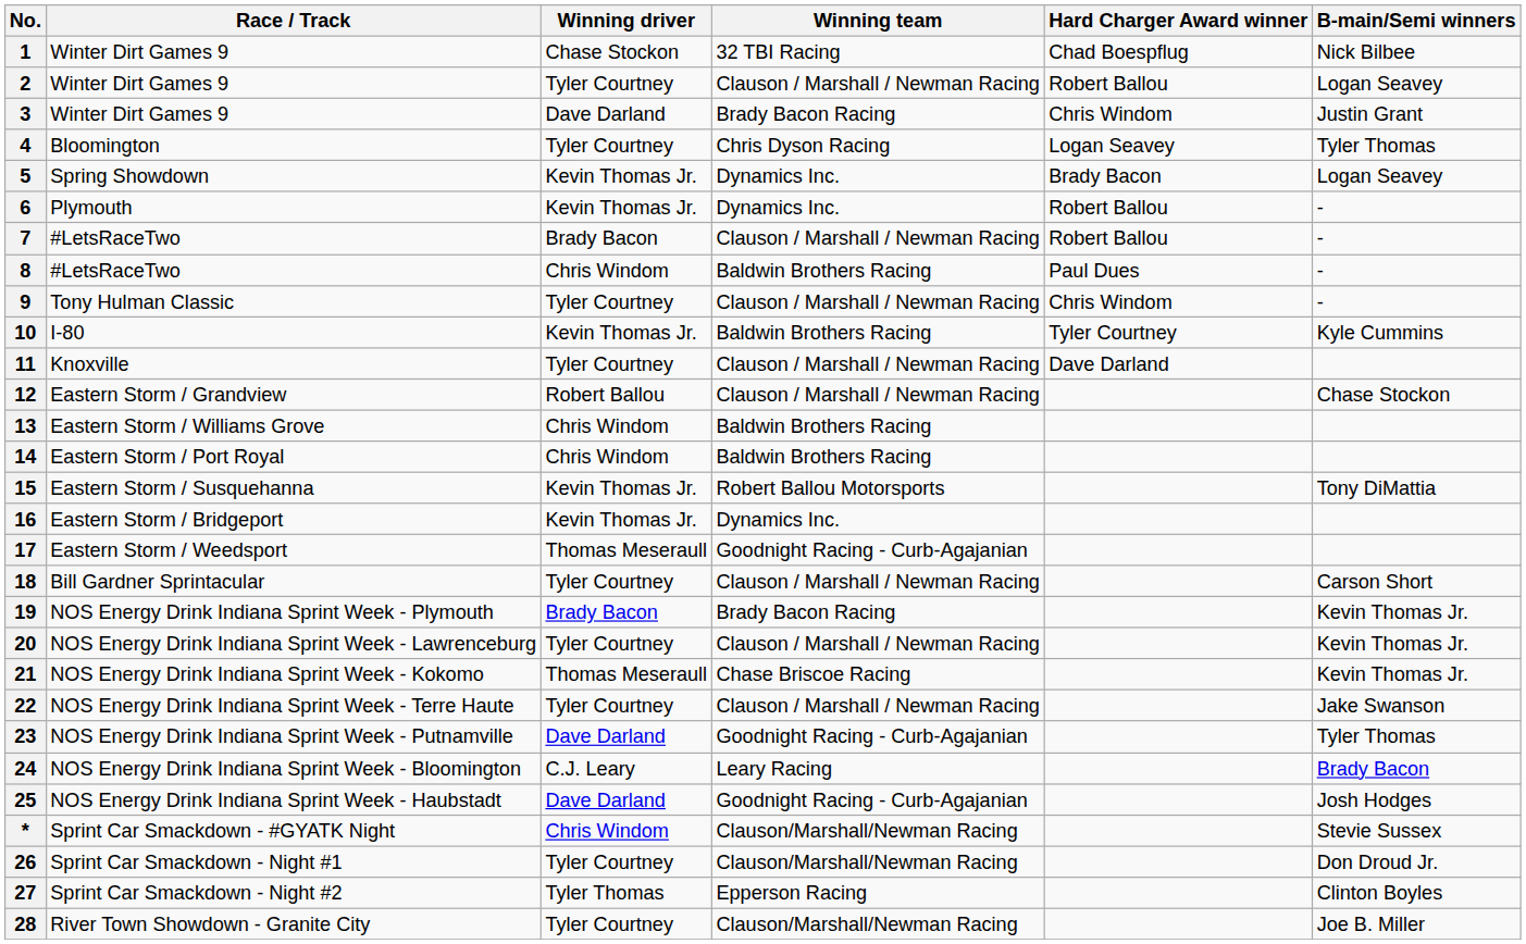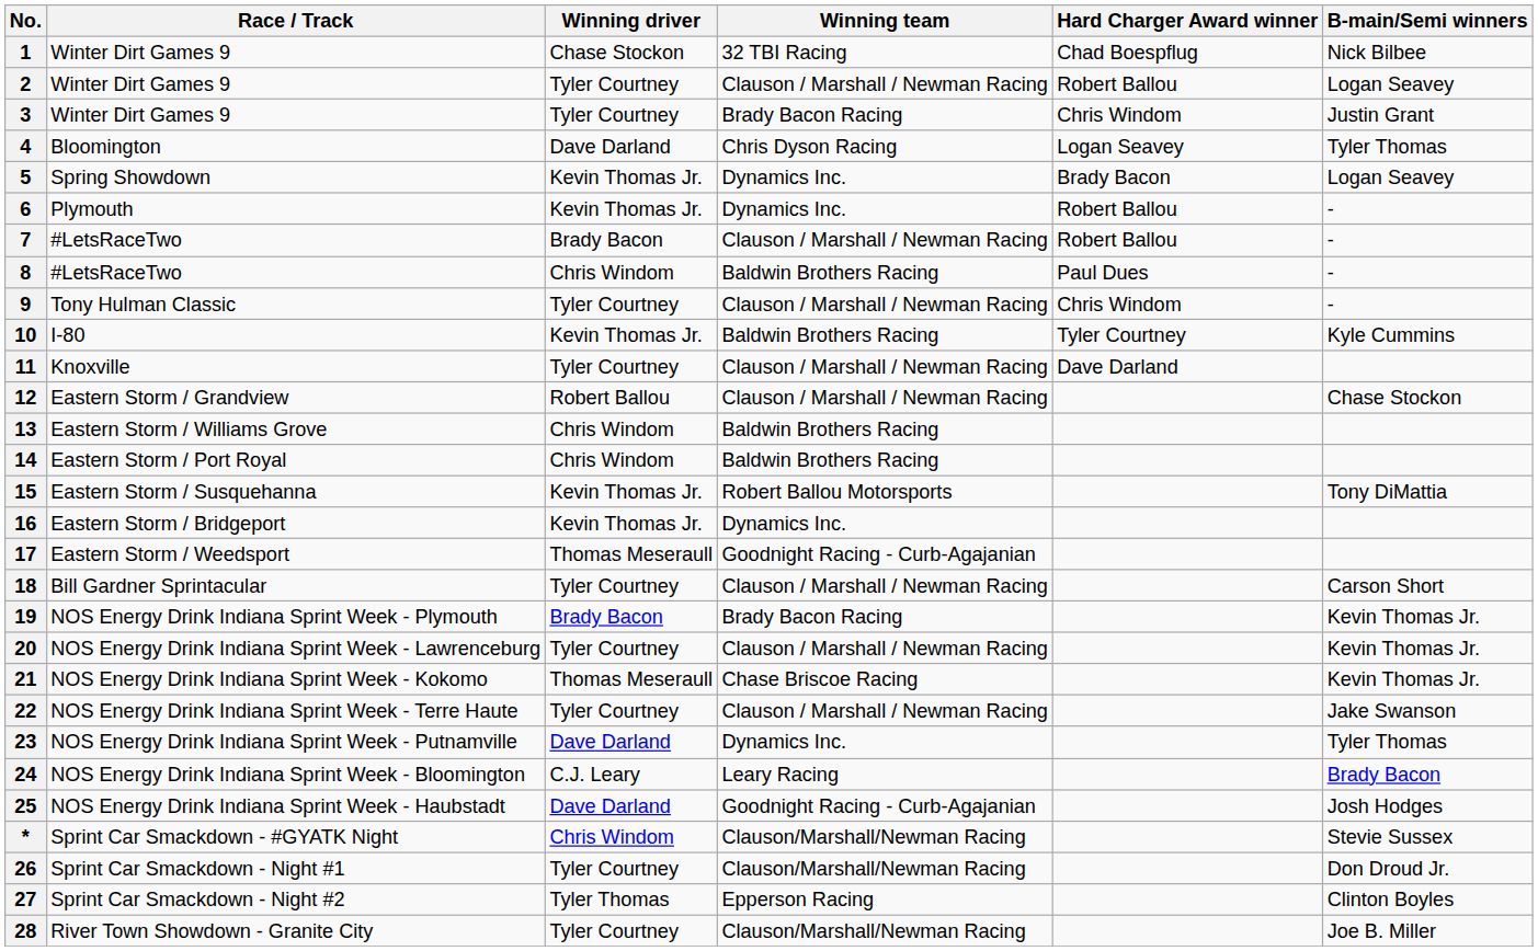3 | Winning driver: Dave Darland -> Tyler Courtney
4 | Winning driver: Tyler Courtney -> Dave Darland
23 | Winning team: Goodnight Racing - Curb-Agajanian -> Dynamics Inc.
